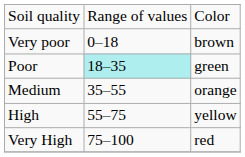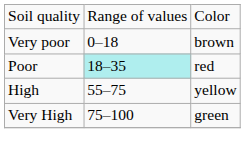Poor | column 3: green -> red
- row: Medium | 35–55 | orange
Very High | column 3: red -> green
